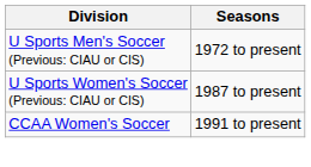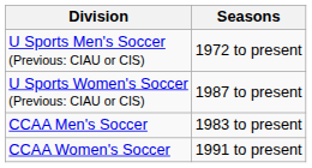+ row: CCAA Men's Soccer | 1983 to present
